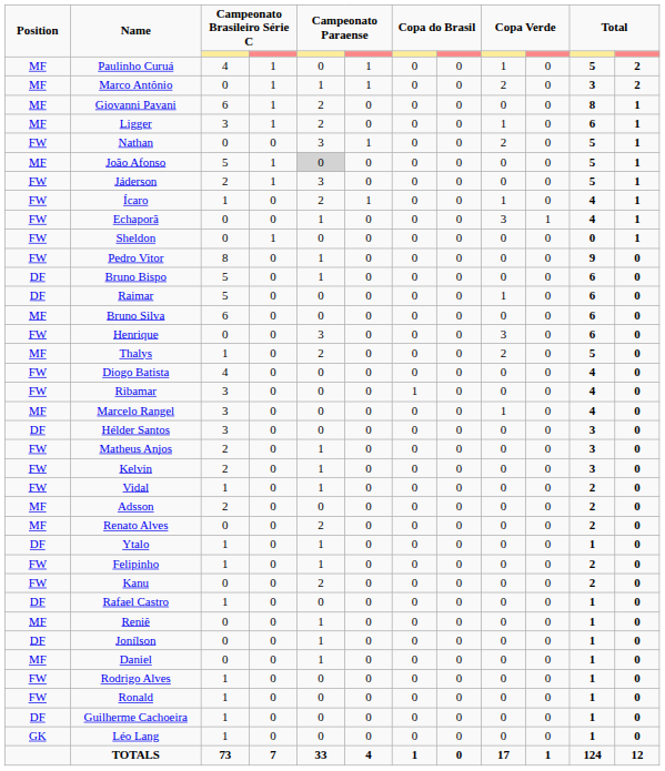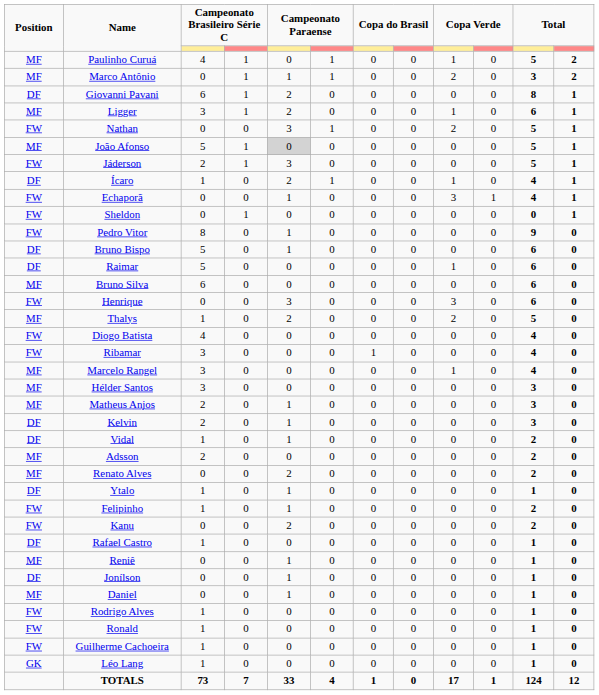Giovanni Pavani | Position: MF -> DF
Ícaro | Position: FW -> DF
Hélder Santos | Position: DF -> MF
Matheus Anjos | Position: FW -> MF
Kelvin | Position: FW -> DF
Vidal | Position: FW -> DF
Guilherme Cachoeira | Position: DF -> FW
